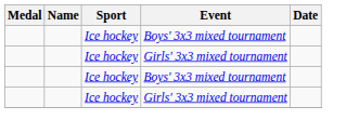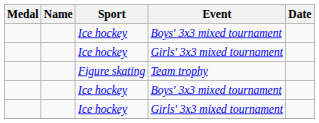+ row: Figure skating | Team trophy
